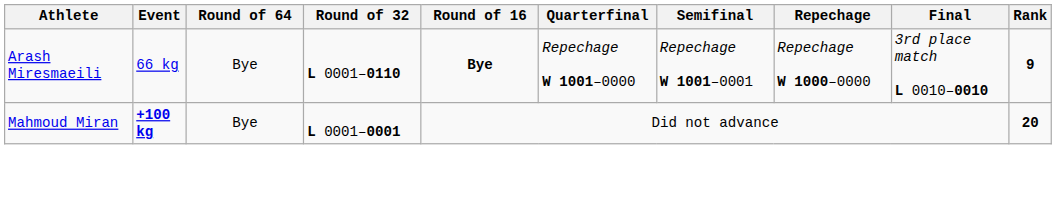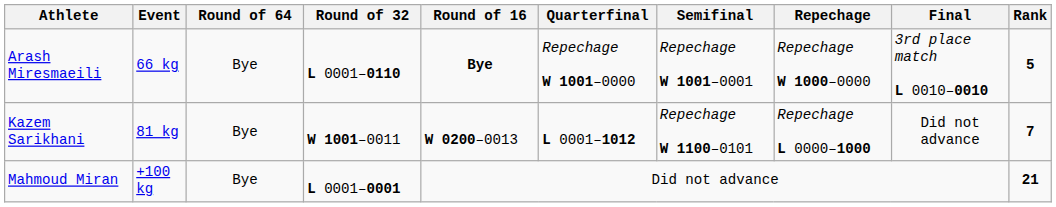Arash Miresmaeili | Rank: 9 -> 5
+ row: Kazem Sarikhani | 81 kg | Bye | W 1001–0011 | W 0200–0013 | L 0001–1012 | Repechage W 1100–0101 | Repechage L 0000–1000 | Did not advance | 7
Mahmoud Miran | Event: bold -> normal
Mahmoud Miran | Rank: 20 -> 21
